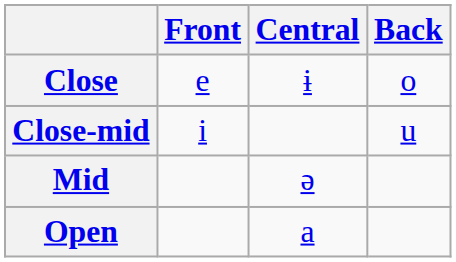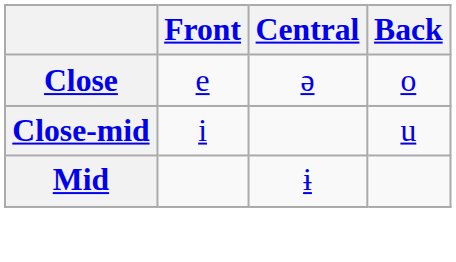Close | Central: ɨ -> ə
Mid | Central: ə -> ɨ
- row: Open | a
